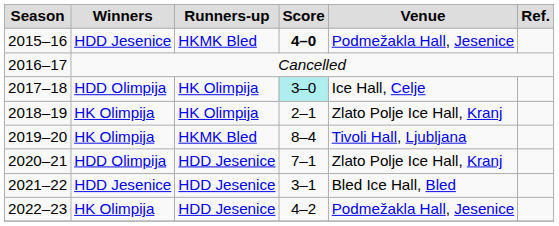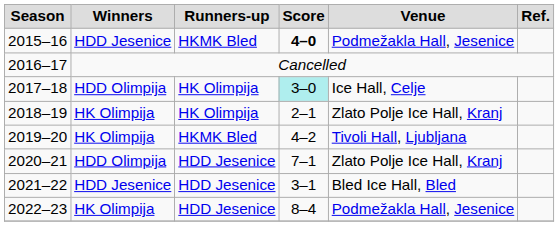2019–20 | column 4: 8–4 -> 4–2
2022–23 | column 4: 4–2 -> 8–4
